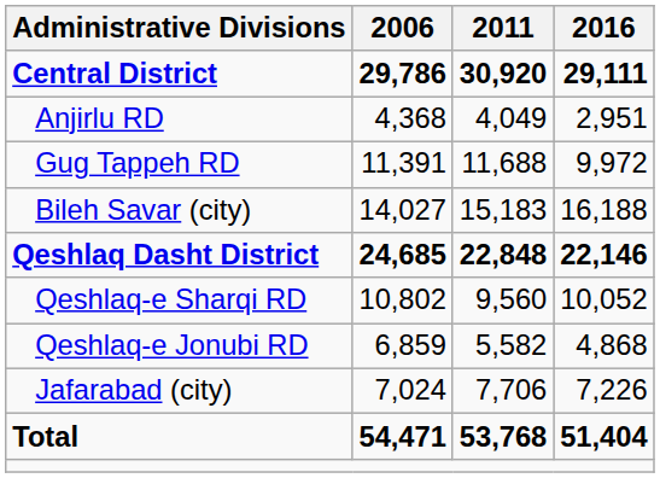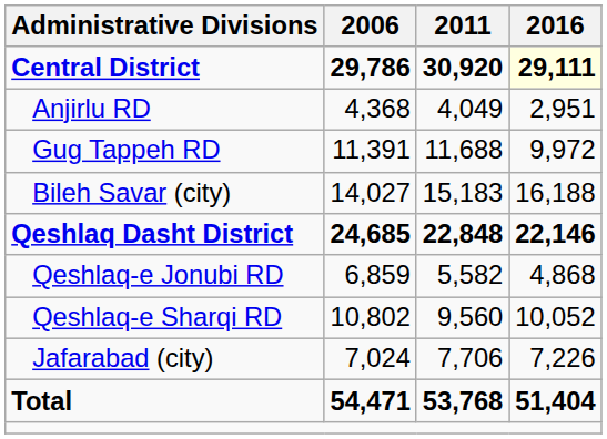Central District | 2016: no background -> lightyellow background
rows swapped: Qeshlaq-e Jonubi RD <-> Qeshlaq-e Sharqi RD
